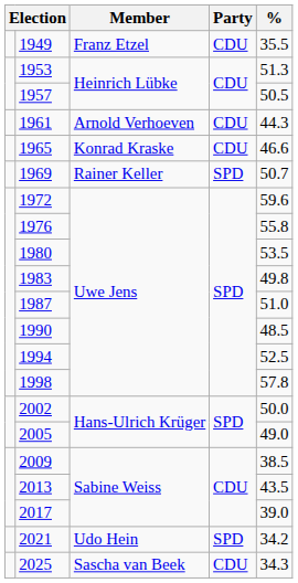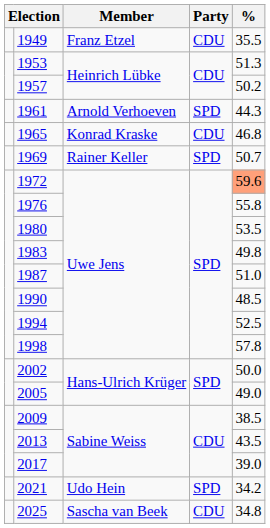1957 | %: 50.5 -> 50.2
1961 | Party: CDU -> SPD
1965 | %: 46.6 -> 46.8
1972 | %: no background -> lightsalmon background
2025 | %: 34.3 -> 34.8
